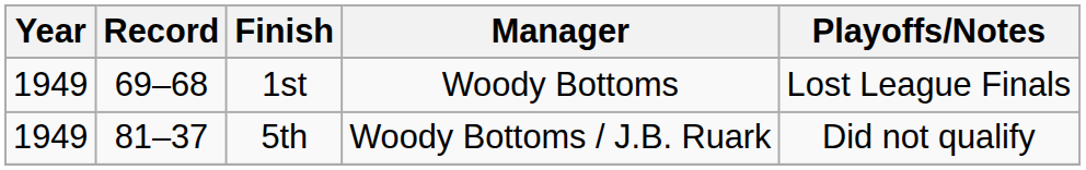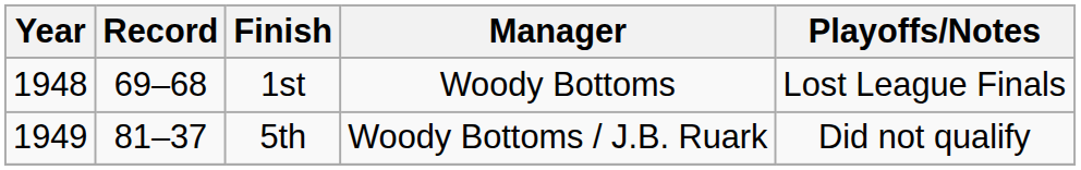1st | Year: 1949 -> 1948
